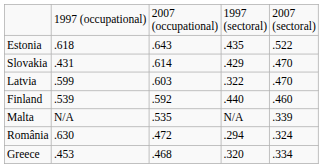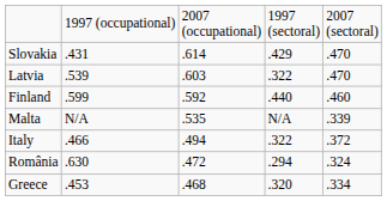- row: Estonia | .618 | .643 | .435 | .522
Latvia | column 2: .599 -> .539
Finland | column 2: .539 -> .599
+ row: Italy | .466 | .494 | .322 | .372
